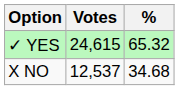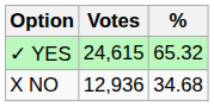X NO | Votes: 12,537 -> 12,936
